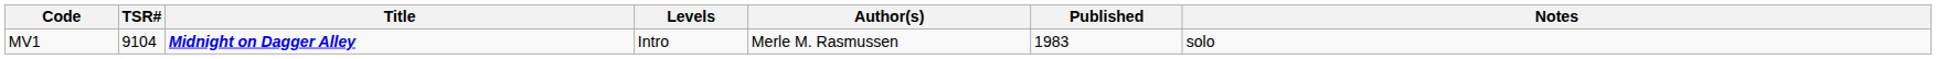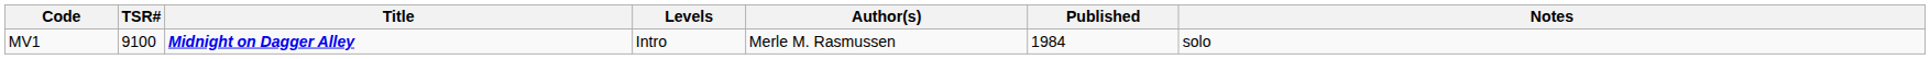MV1 | TSR#: 9104 -> 9100
MV1 | Published: 1983 -> 1984
